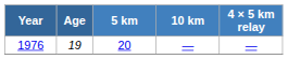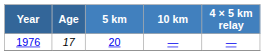1976 | Age: 19 -> 17
